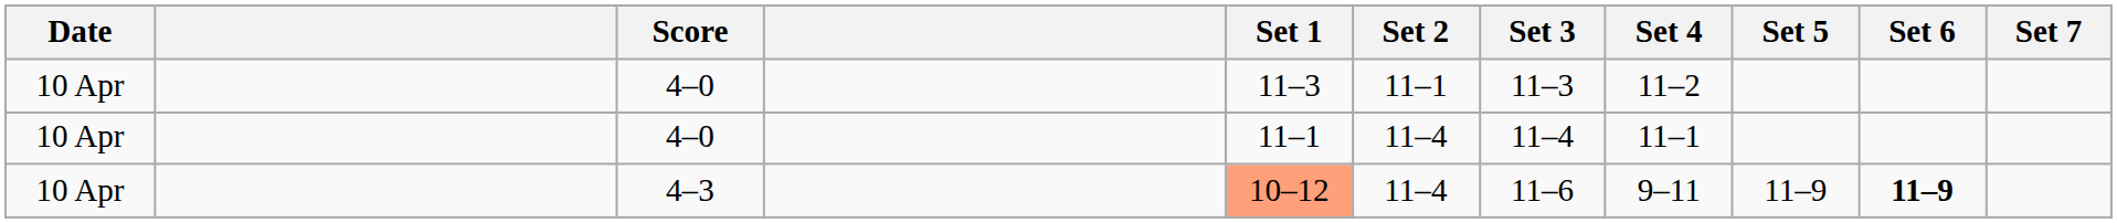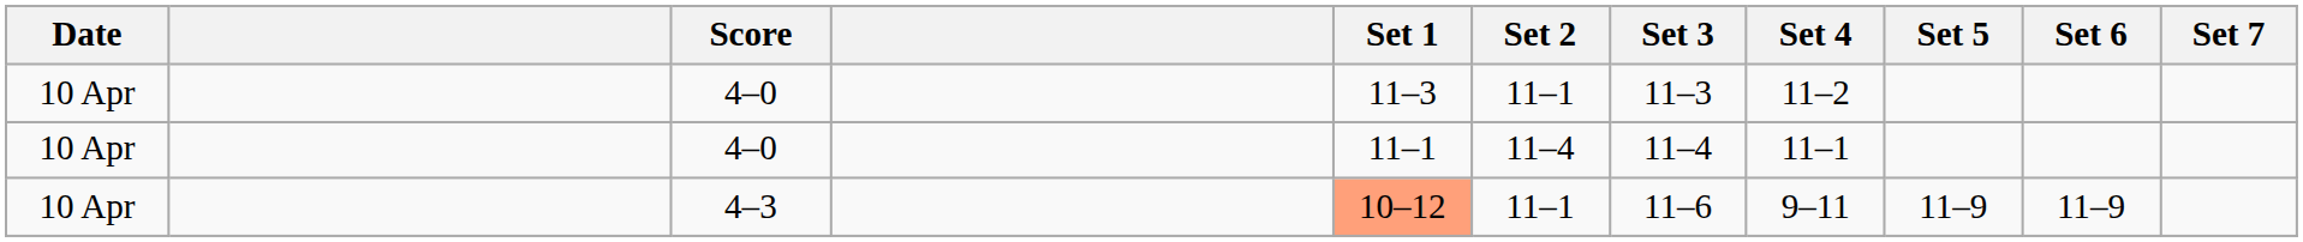4–3 | Set 2: 11–4 -> 11–1
4–3 | Set 6: bold -> normal
